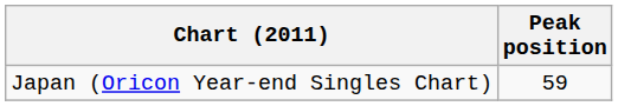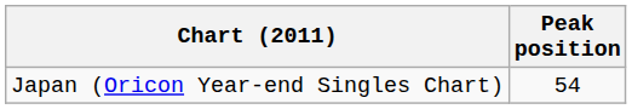Japan (Oricon Year-end Singles Chart) | Peak position: 59 -> 54
